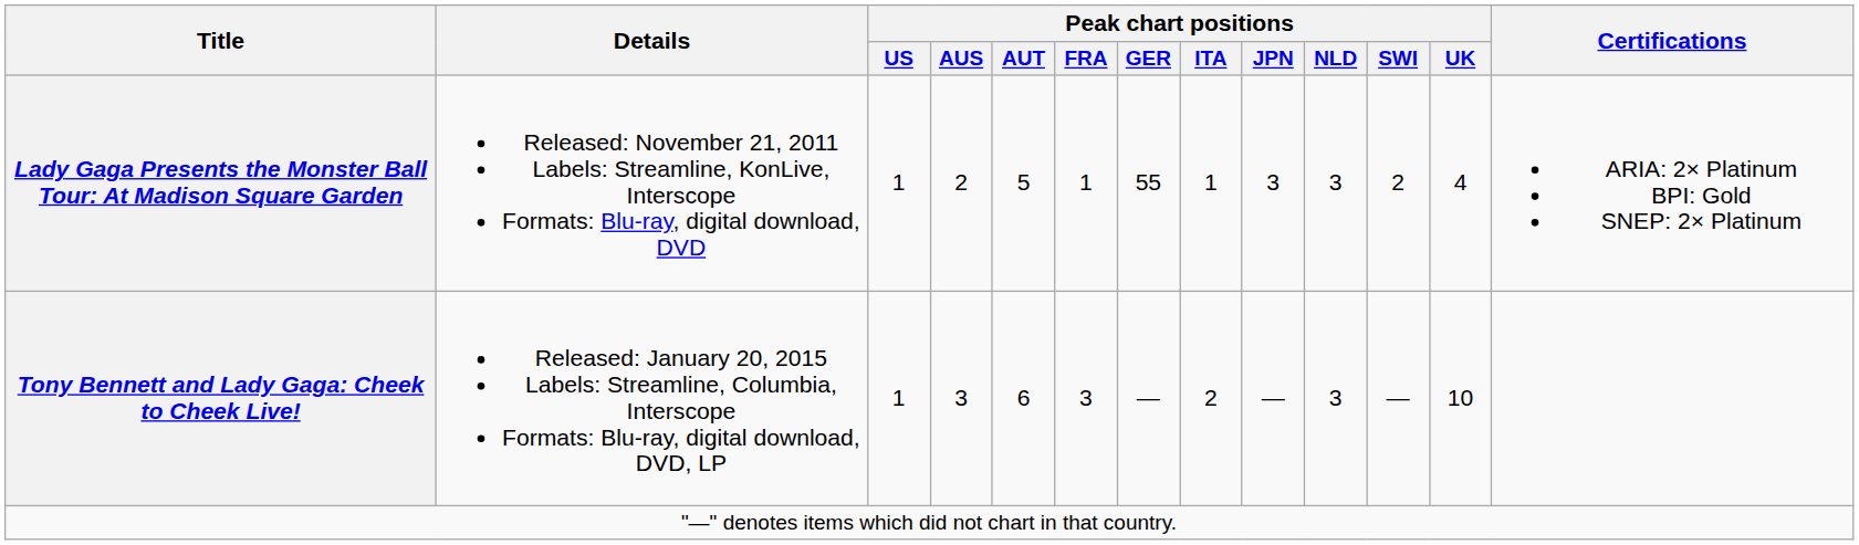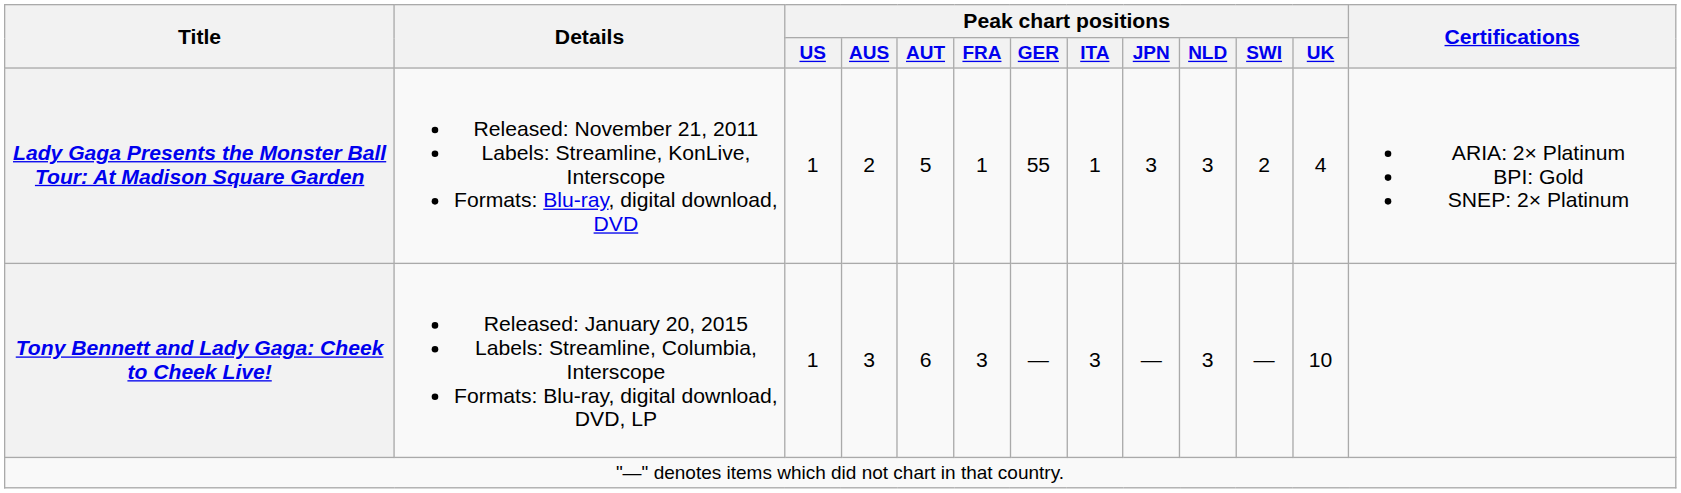Tony Bennett and Lady Gaga: Cheek to Cheek Live! | Peak chart positions / ITA: 2 -> 3
